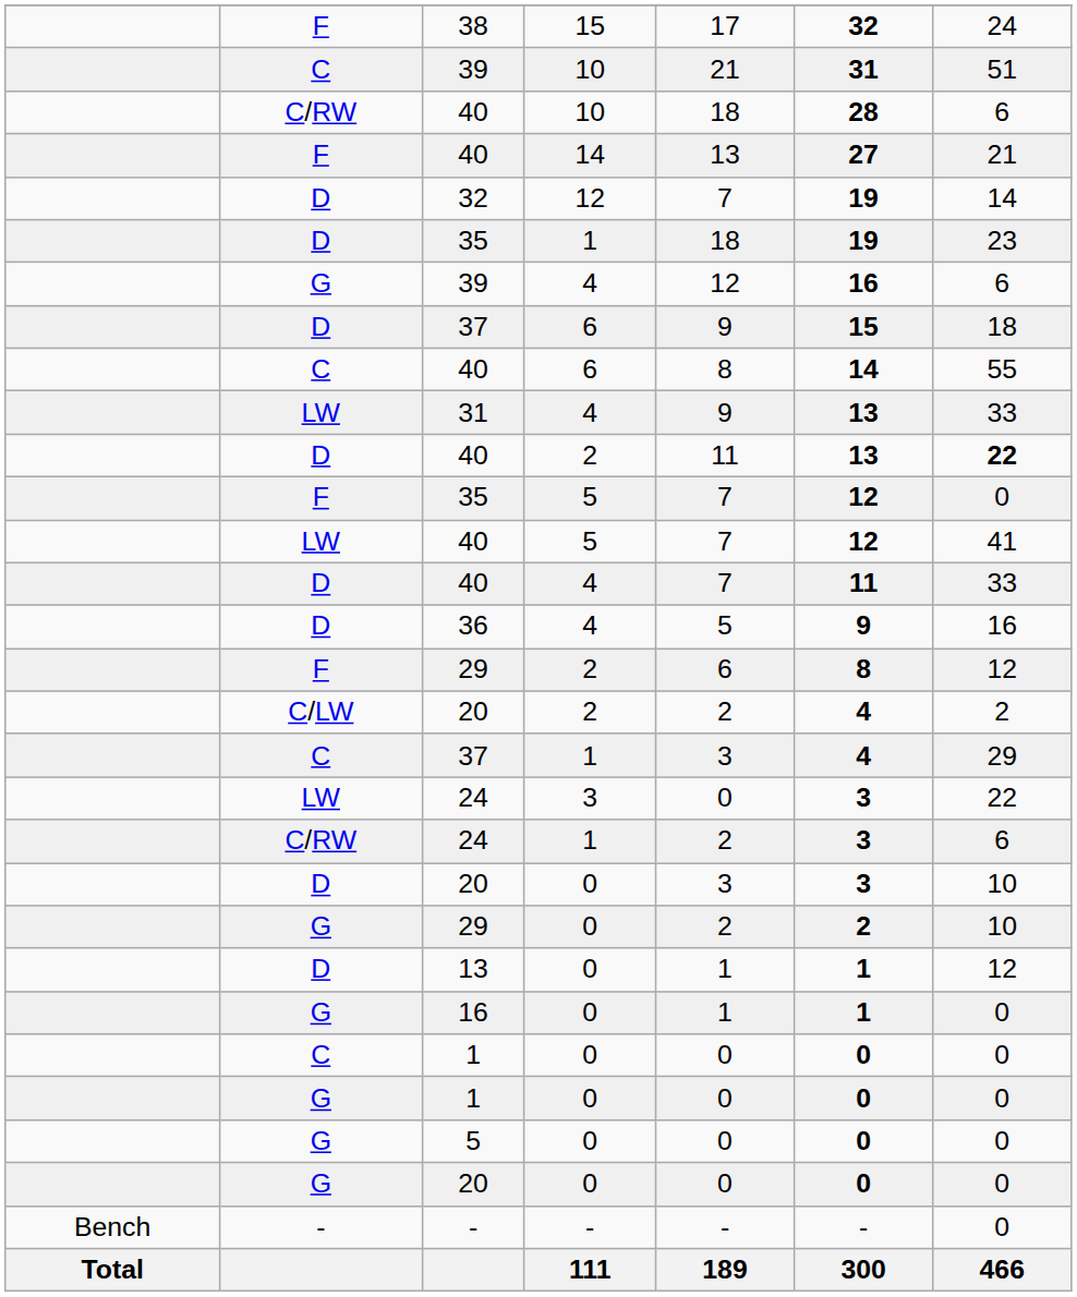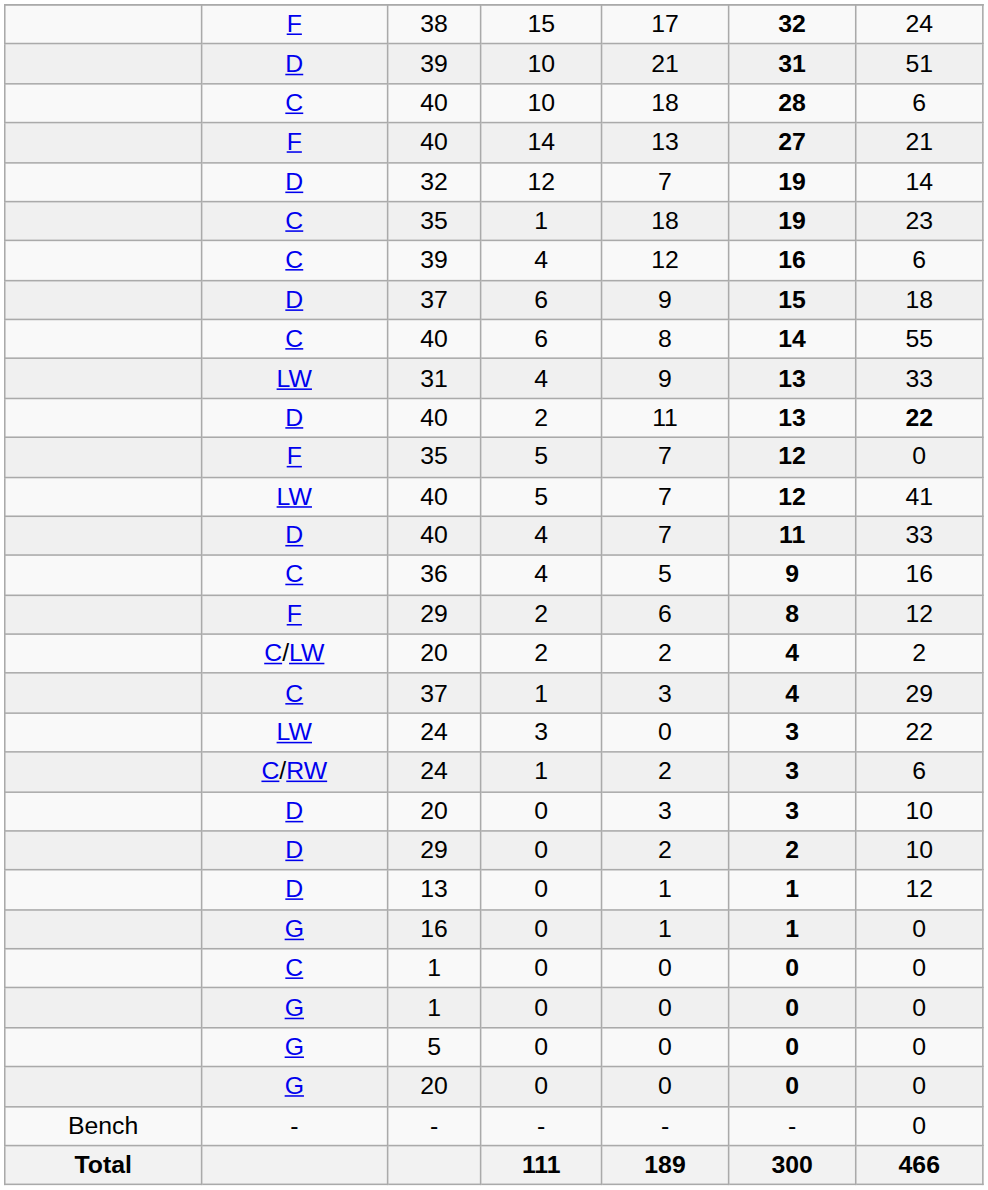39 / 10 | column 2: C -> D
40 / 10 | column 2: C/RW -> C
35 / 1 | column 2: D -> C
39 / 4 | column 2: G -> C
36 | column 2: D -> C
29 / 0 | column 2: G -> D
